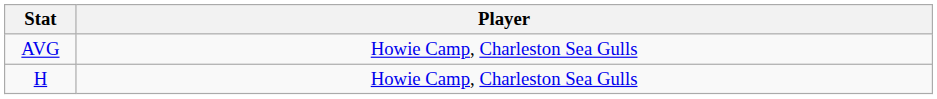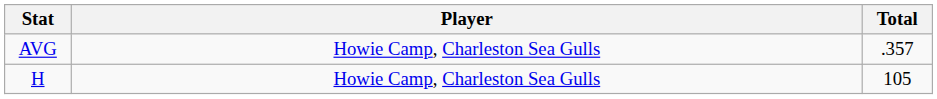+ column: Total | .357 | 105
